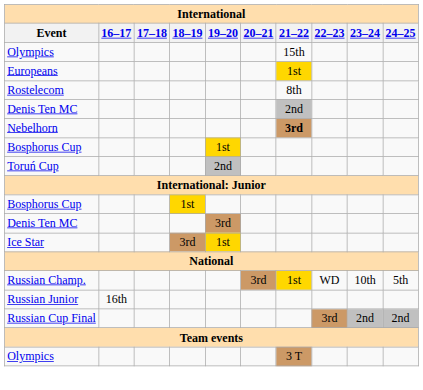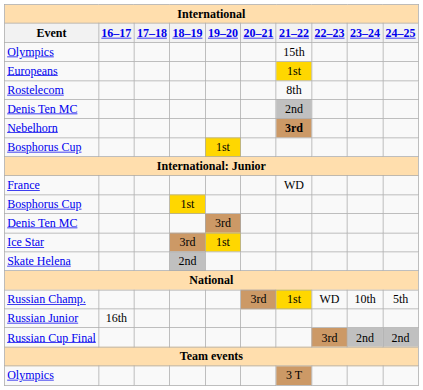- row: Toruń Cup | 2nd
+ row: France | WD
+ row: Skate Helena | 2nd
